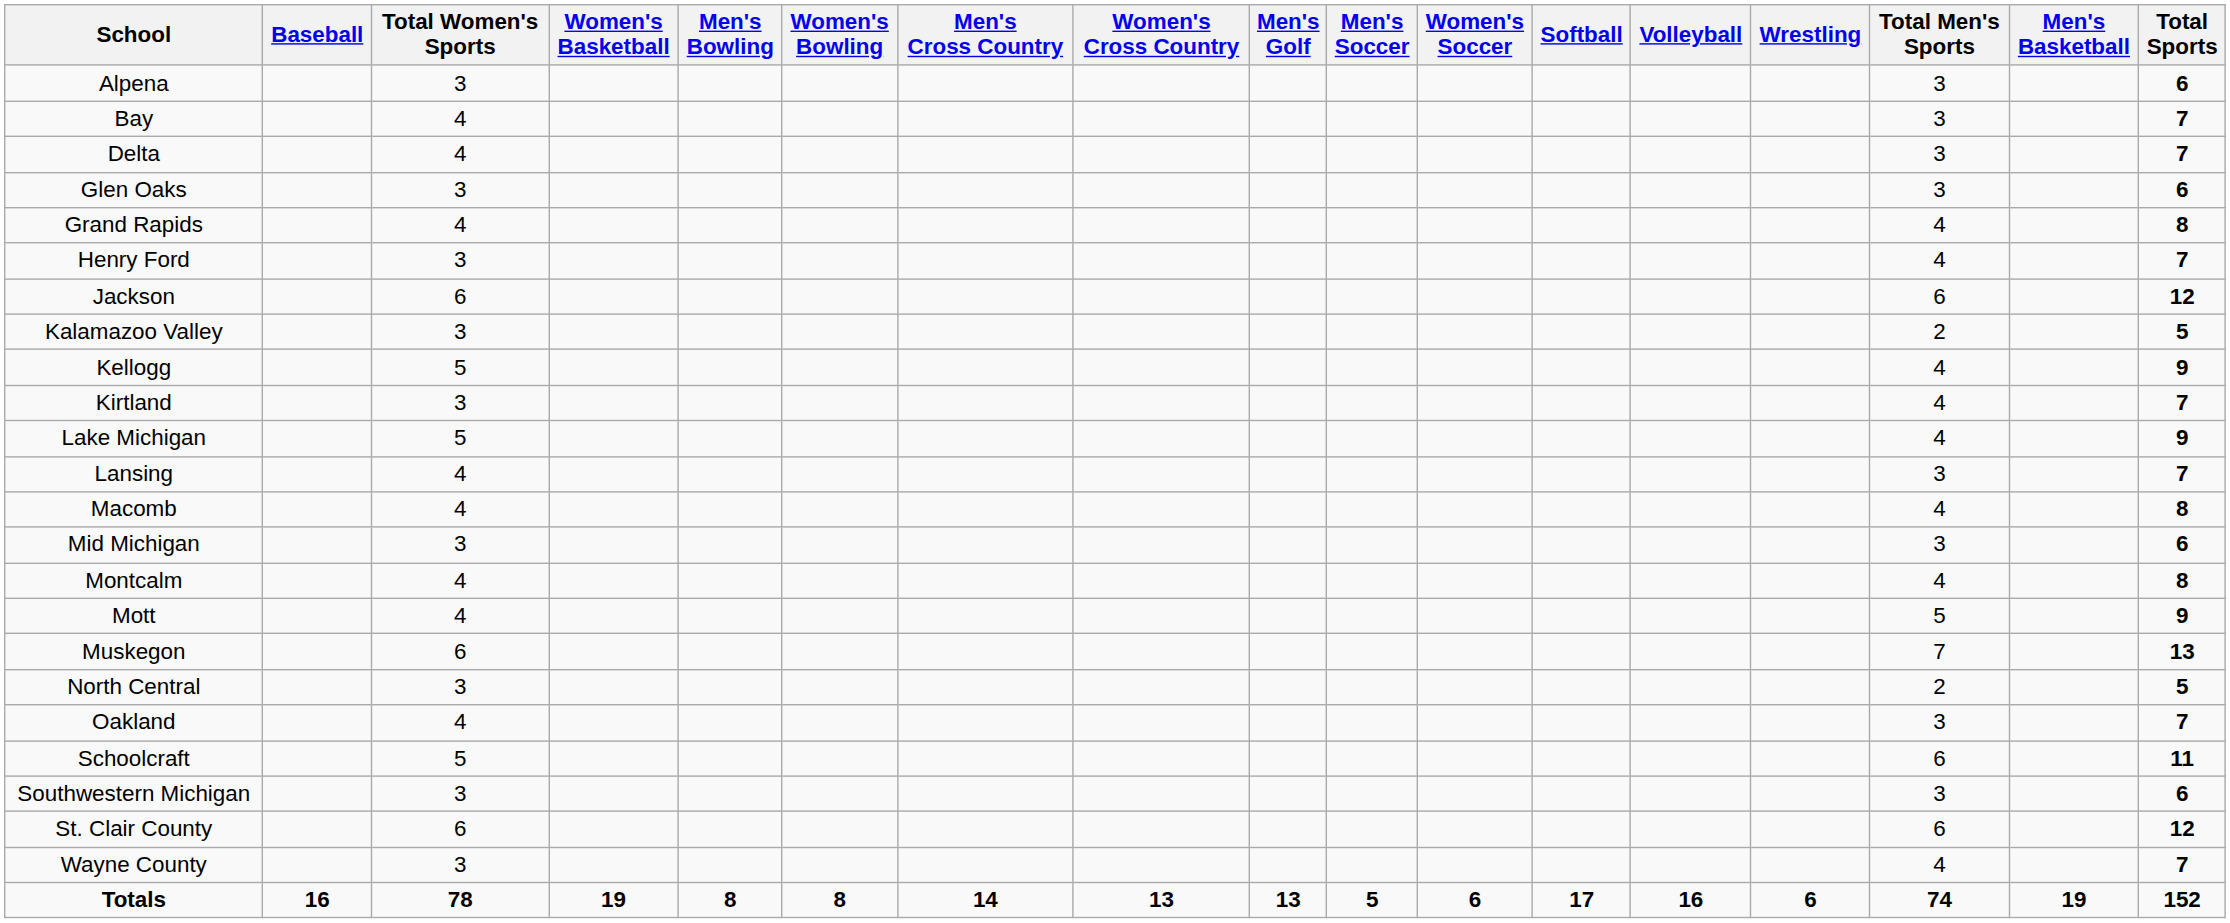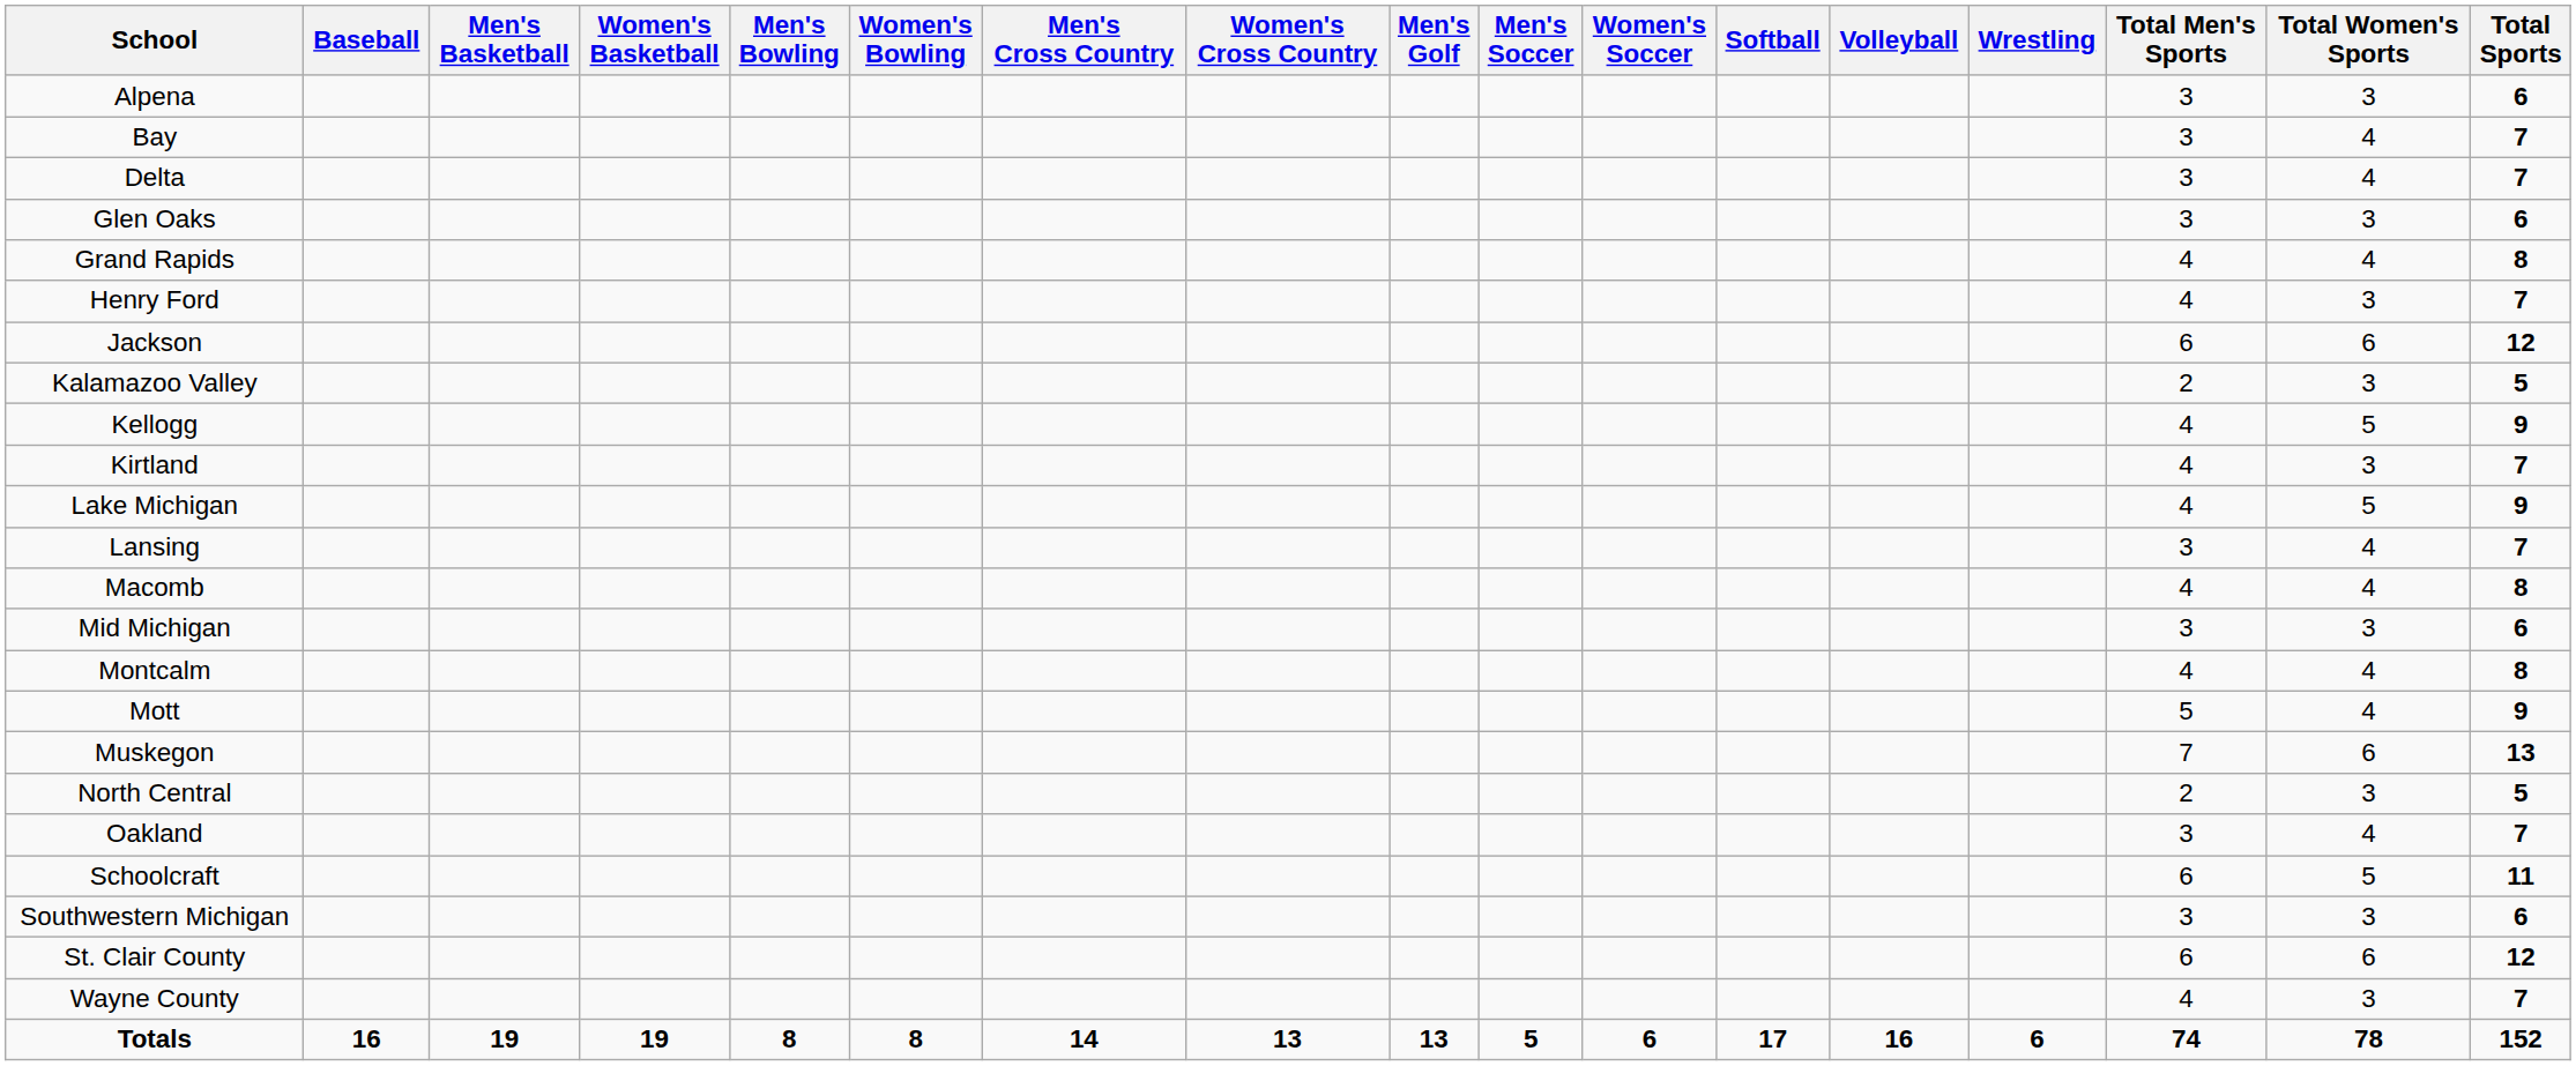columns swapped: Men's Basketball <-> Total Women's Sports
